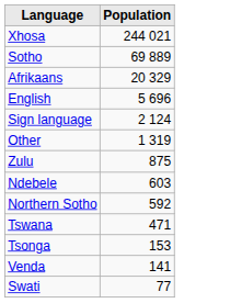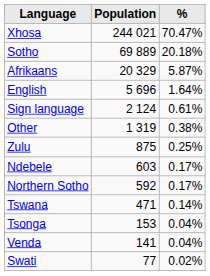+ column: % | 70.47% | 20.18% | 5.87% | 1.64% | 0.61% | 0.38% | 0.25% | 0.17% | 0.17% | 0.14% | 0.04% | 0.04% | 0.02%
